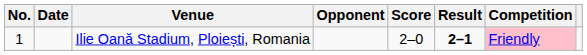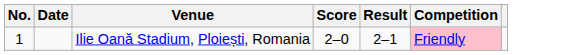- column: Opponent
Ilie Oană Stadium, Ploiești, Romania | Result: bold -> normal
